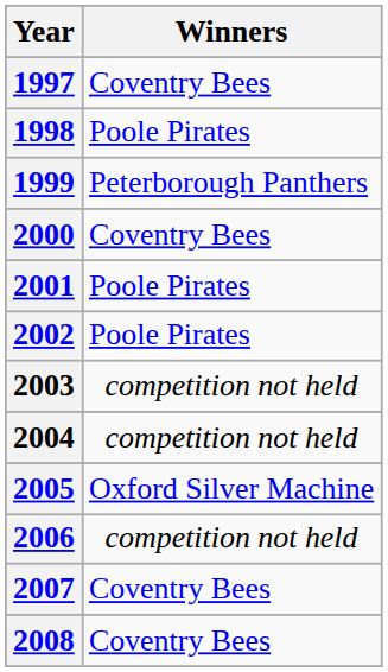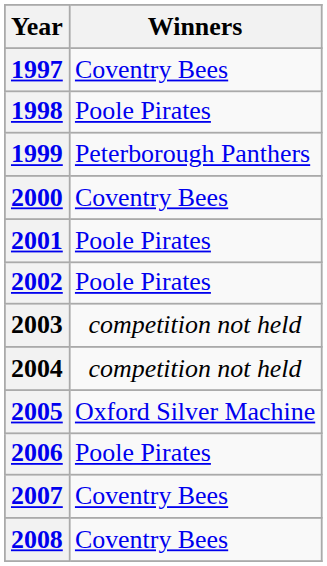2006 | Winners: competition not held -> Poole Pirates
